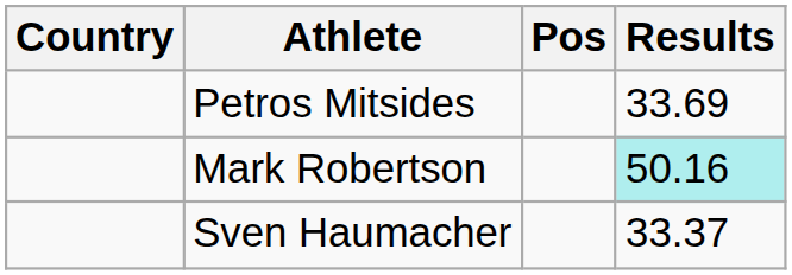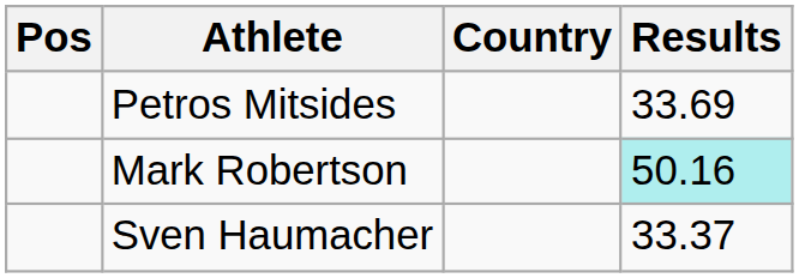columns swapped: Pos <-> Country
